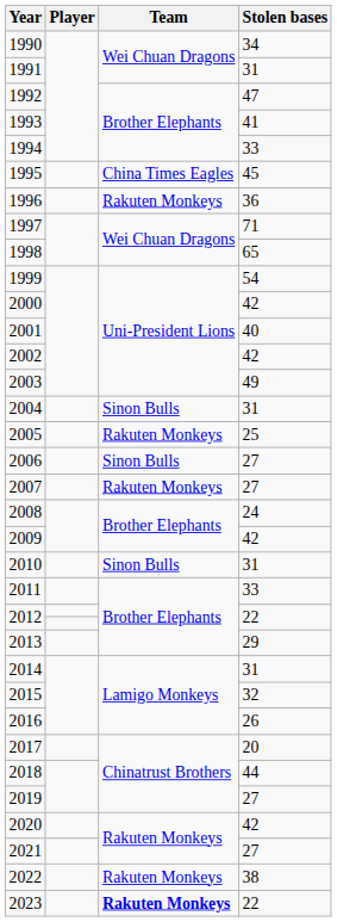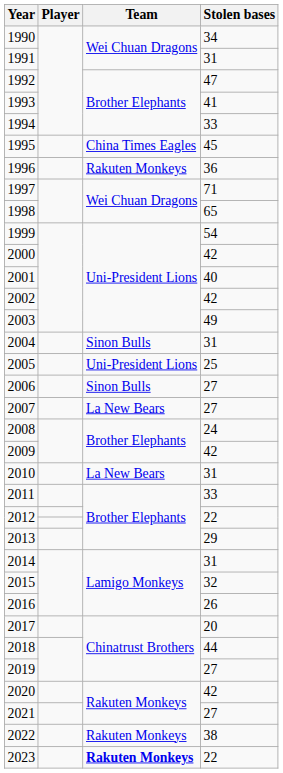2005 | Team: Rakuten Monkeys -> Uni-President Lions
2007 | Team: Rakuten Monkeys -> La New Bears
2010 | Team: Sinon Bulls -> La New Bears
